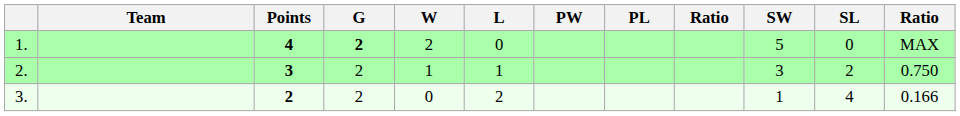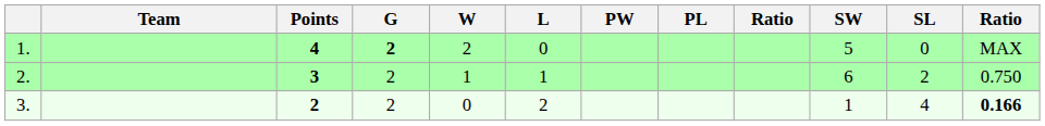2. | SW: 3 -> 6
3. | column 12: normal -> bold
